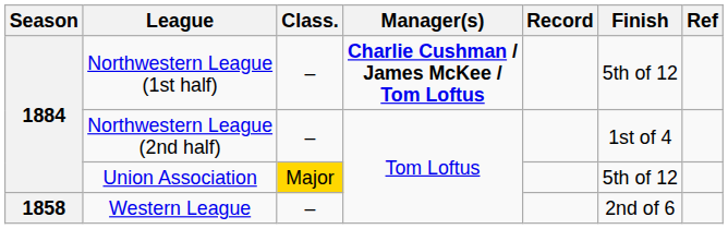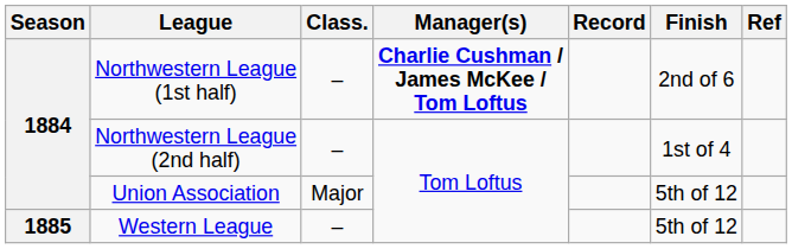Northwestern League (1st half) | Finish: 5th of 12 -> 2nd of 6
Union Association | Class.: gold background -> no background
Western League | Season: 1858 -> 1885
Western League | Finish: 2nd of 6 -> 5th of 12
